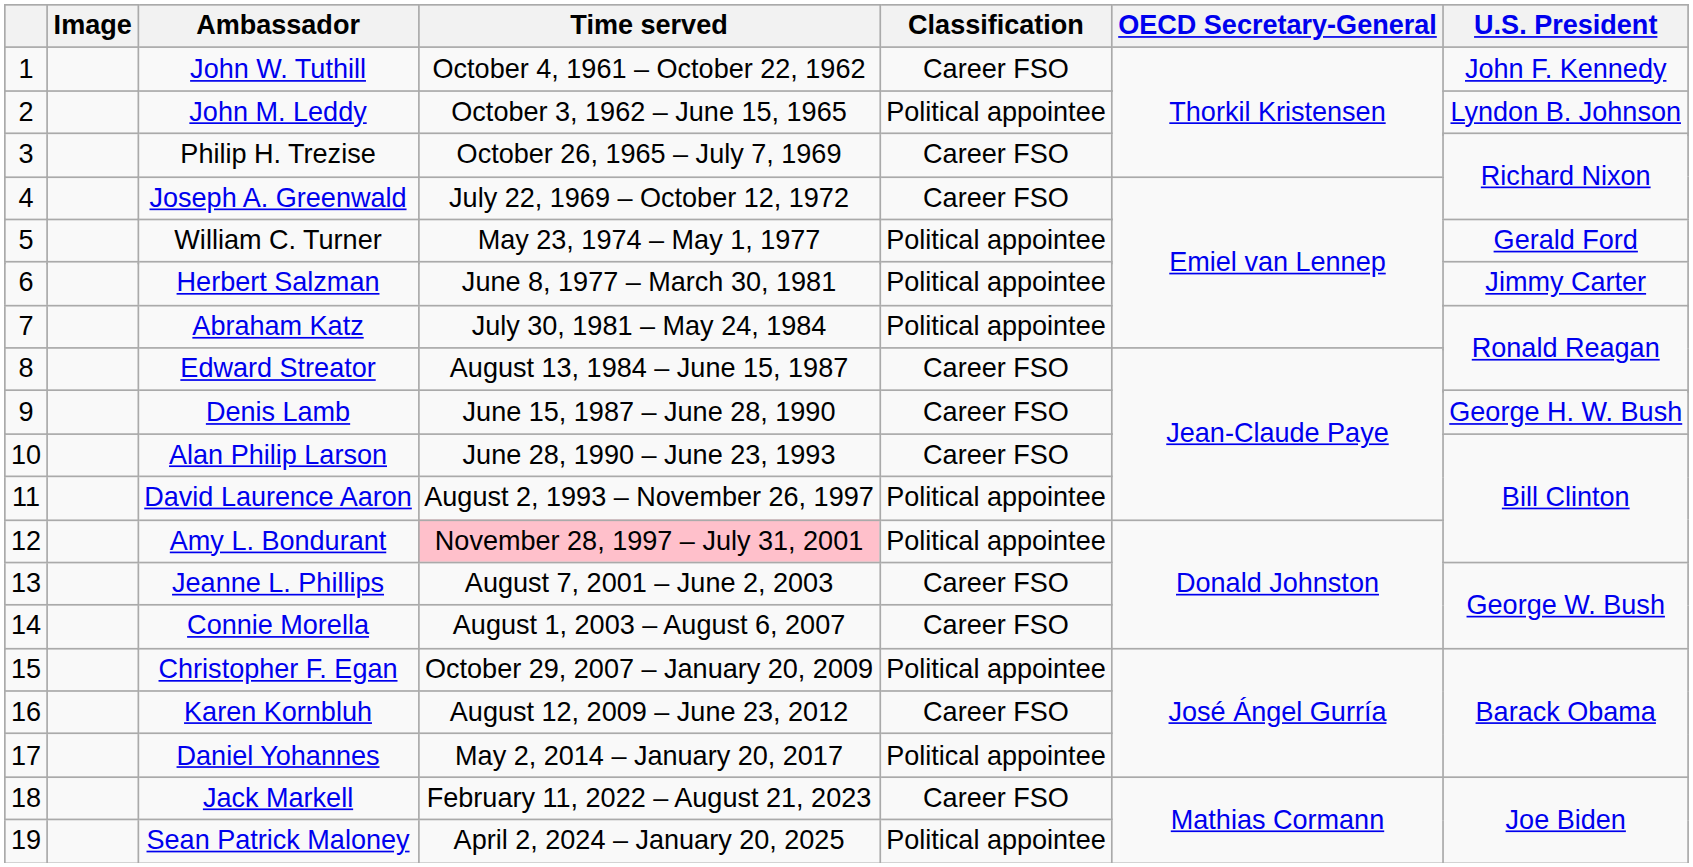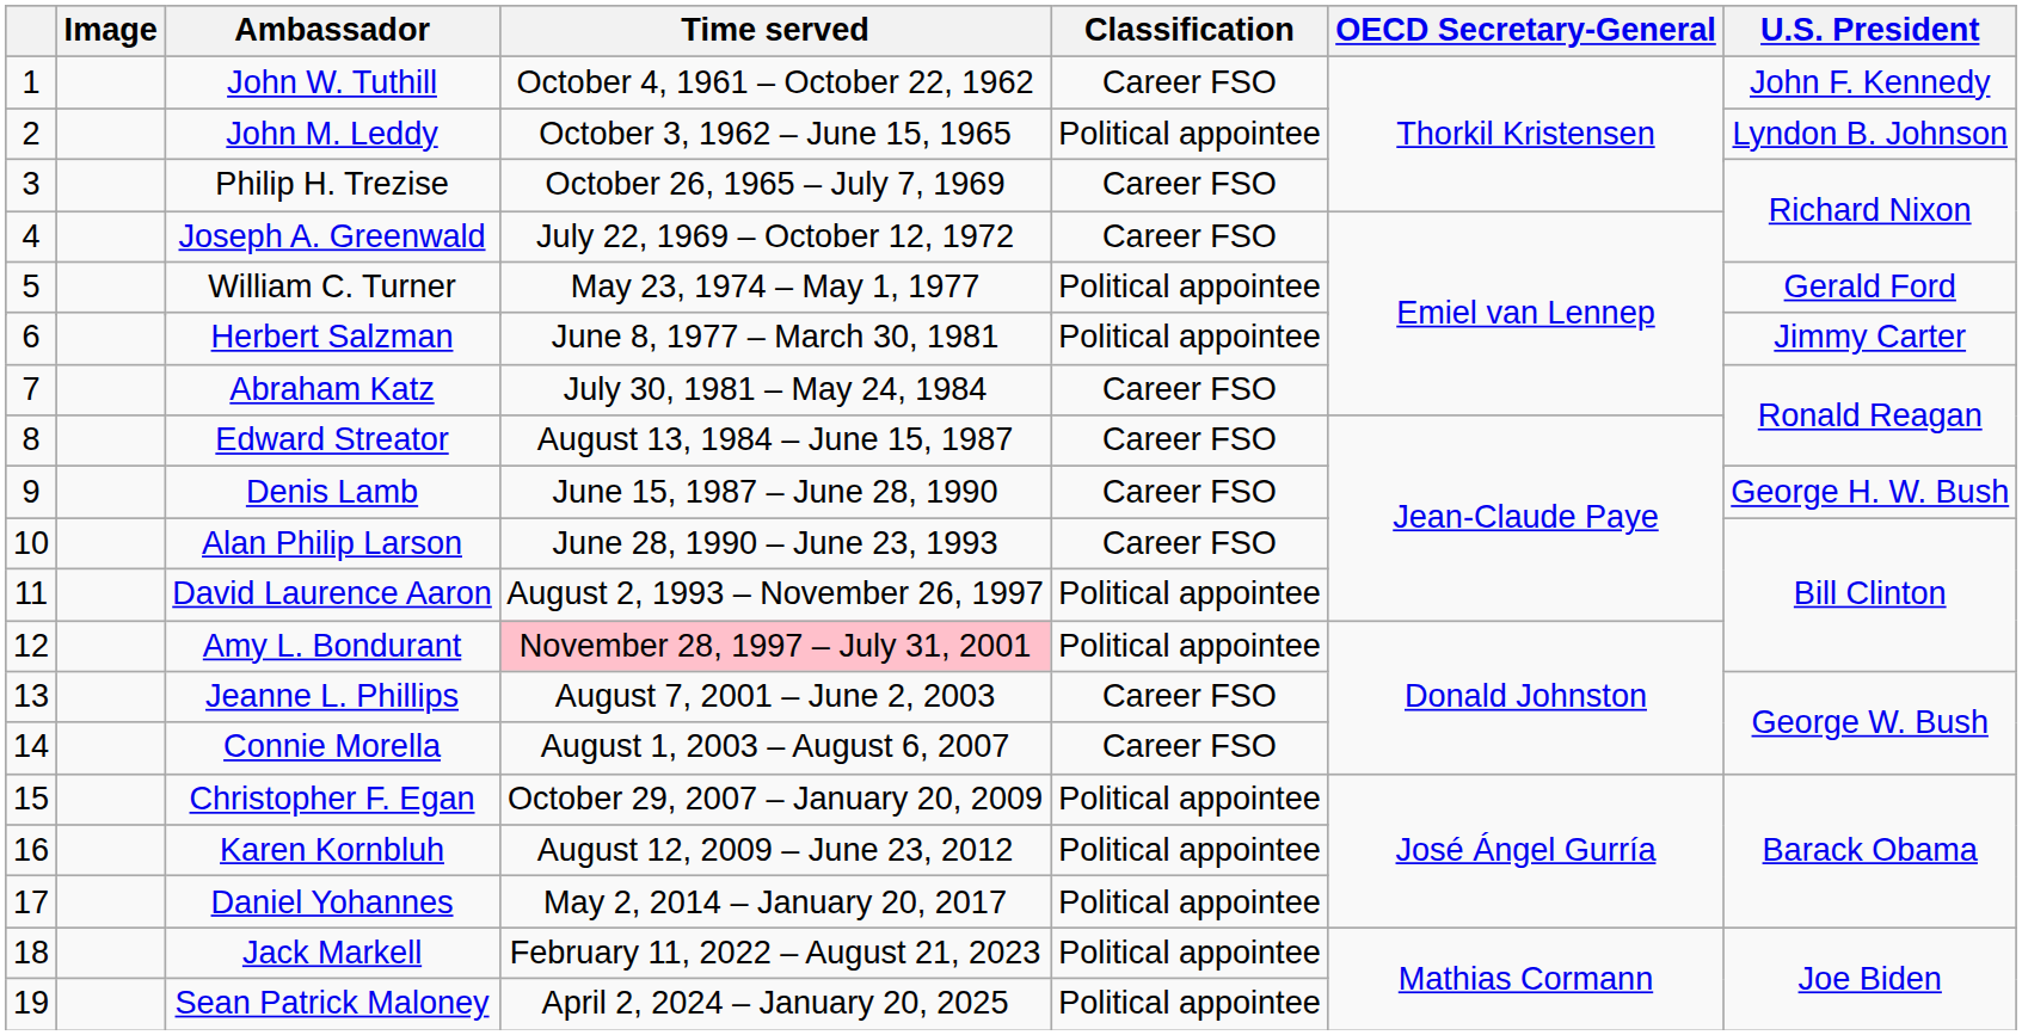7 | Classification: Political appointee -> Career FSO
16 | Classification: Career FSO -> Political appointee
18 | Classification: Career FSO -> Political appointee
